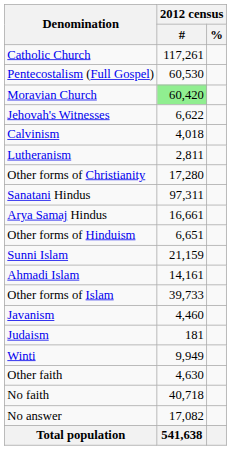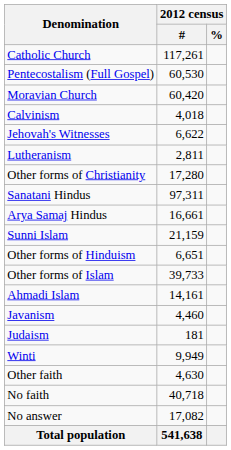Moravian Church | 2012 census / #: lightgreen background -> no background
rows swapped: Jehovah's Witnesses <-> Calvinism
rows swapped: Other forms of Hinduism <-> Sunni Islam
rows swapped: Ahmadi Islam <-> Other forms of Islam
